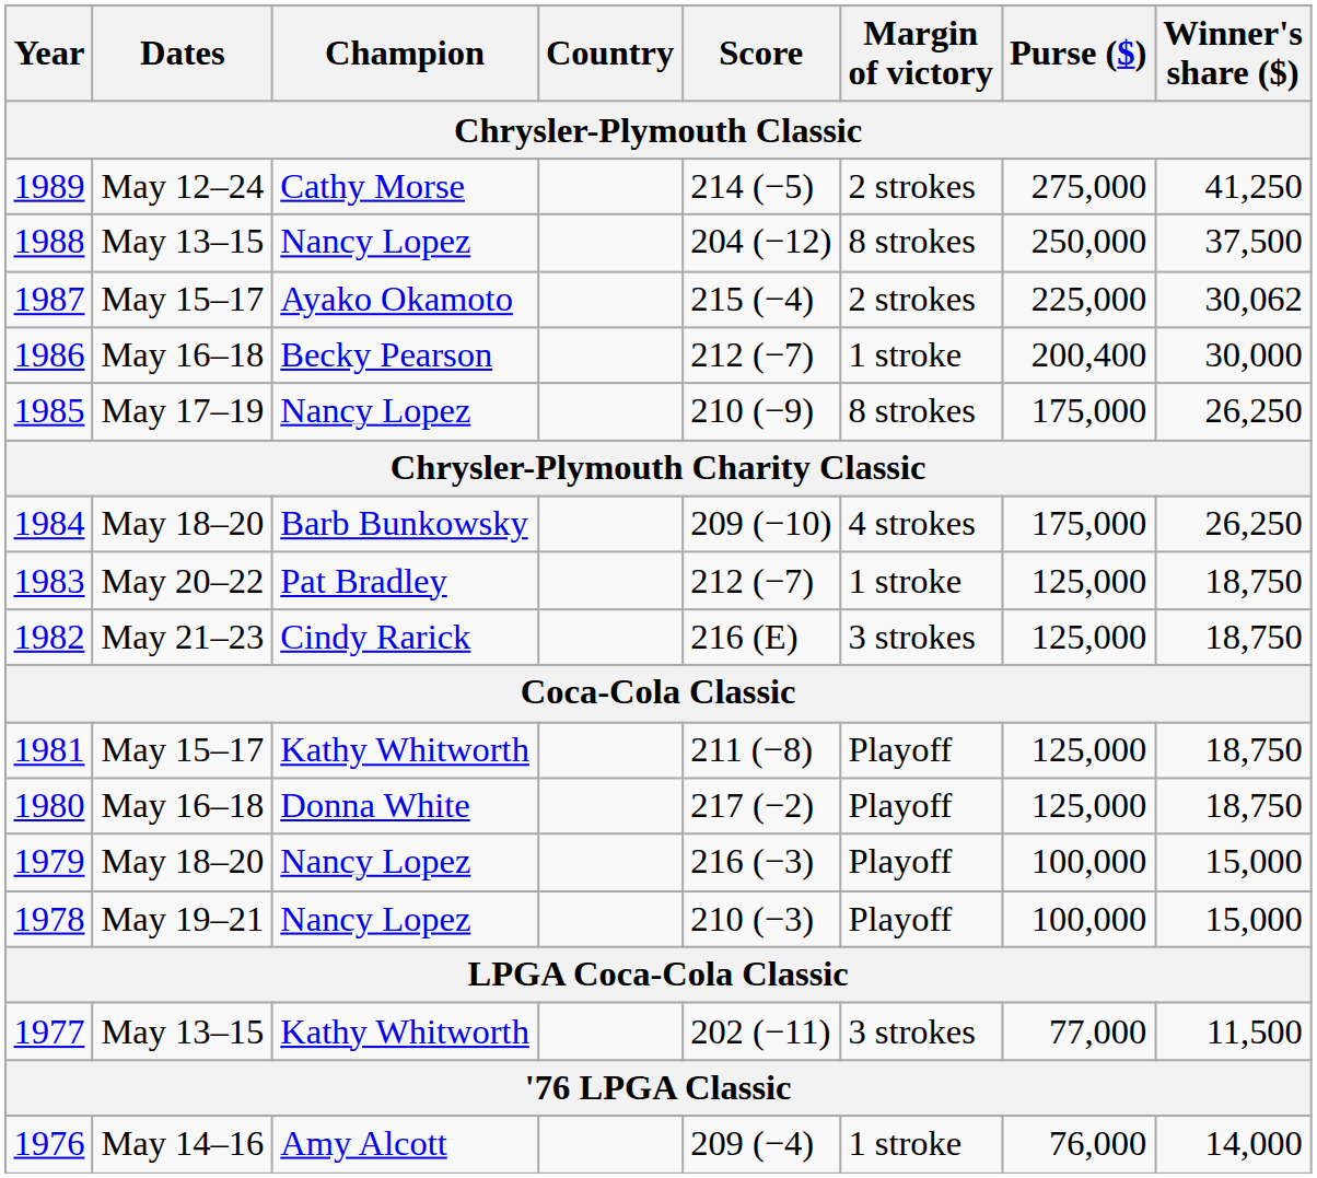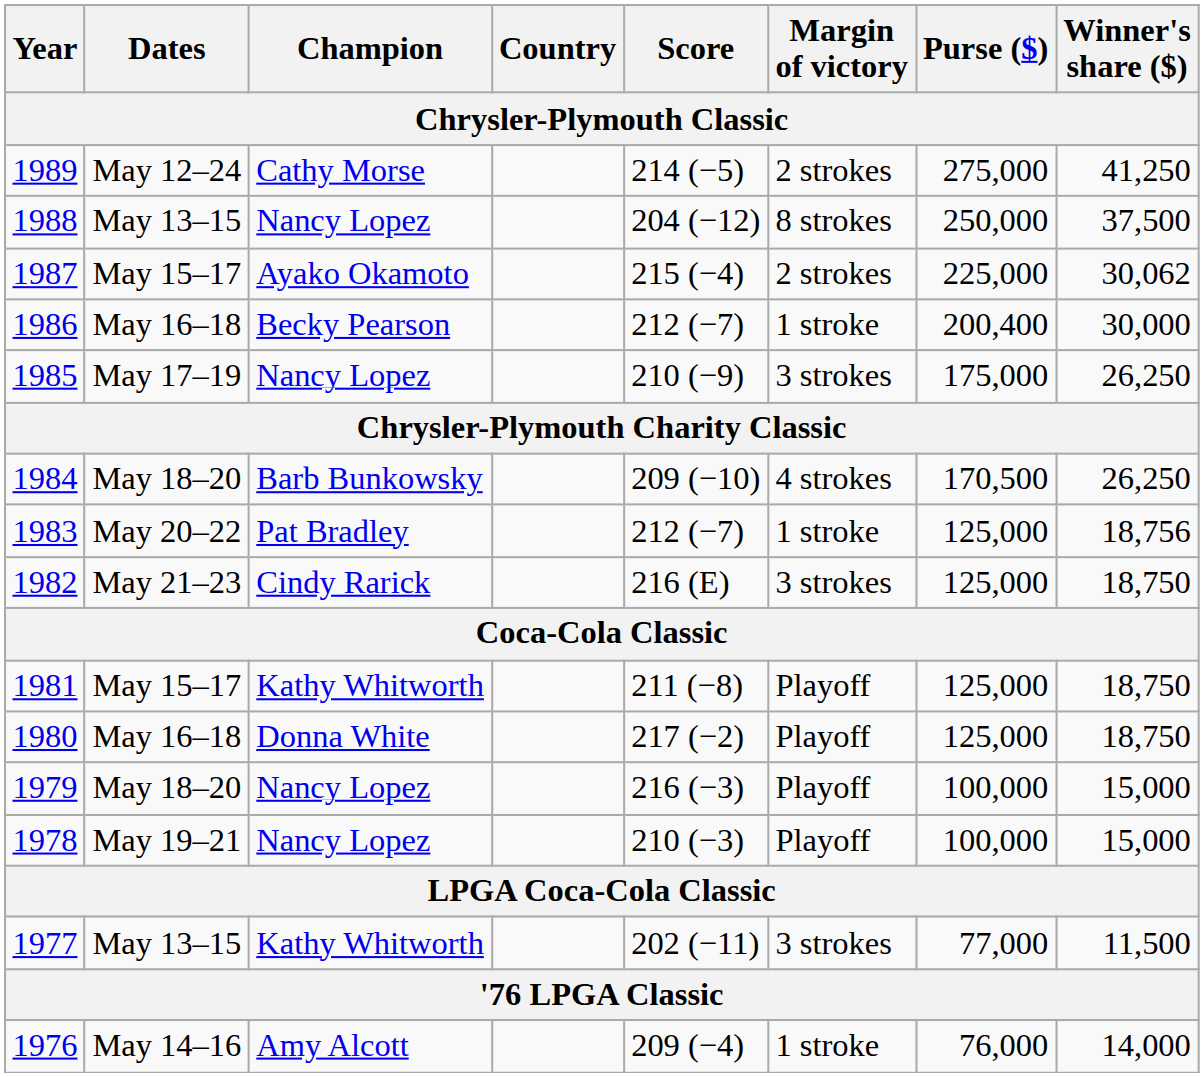1985 | Margin of victory: 8 strokes -> 3 strokes
1984 | Purse ($): 175,000 -> 170,500
1983 | Winner's share ($): 18,750 -> 18,756
